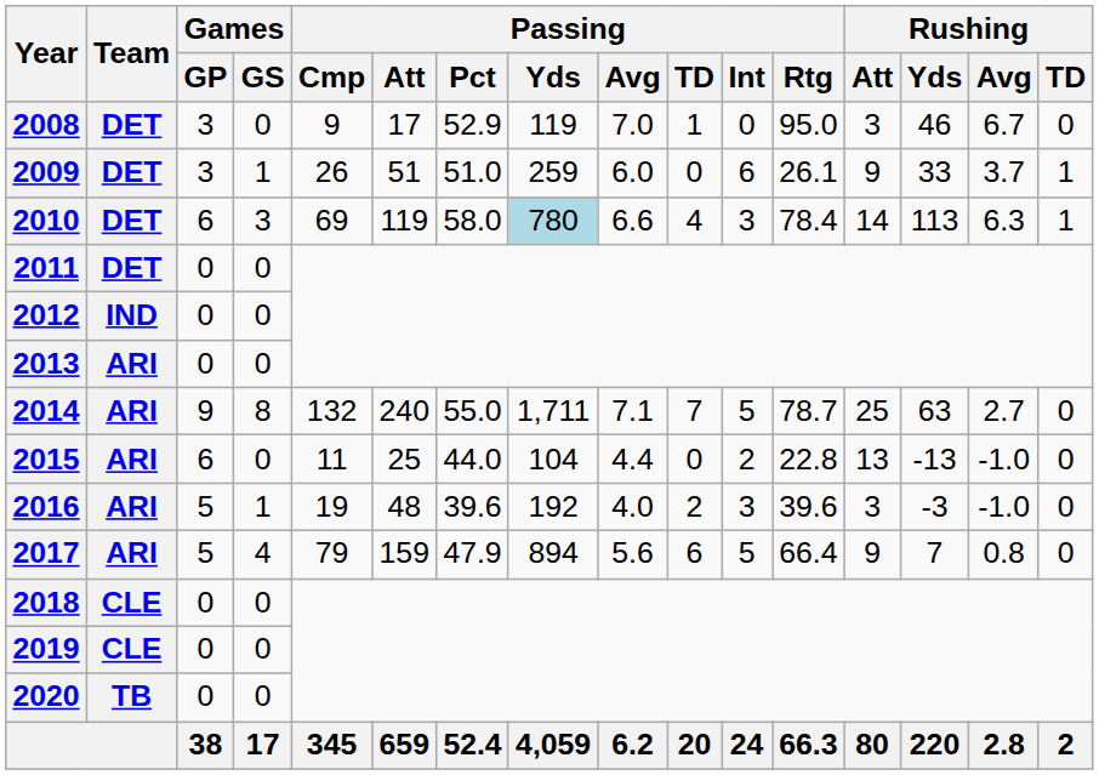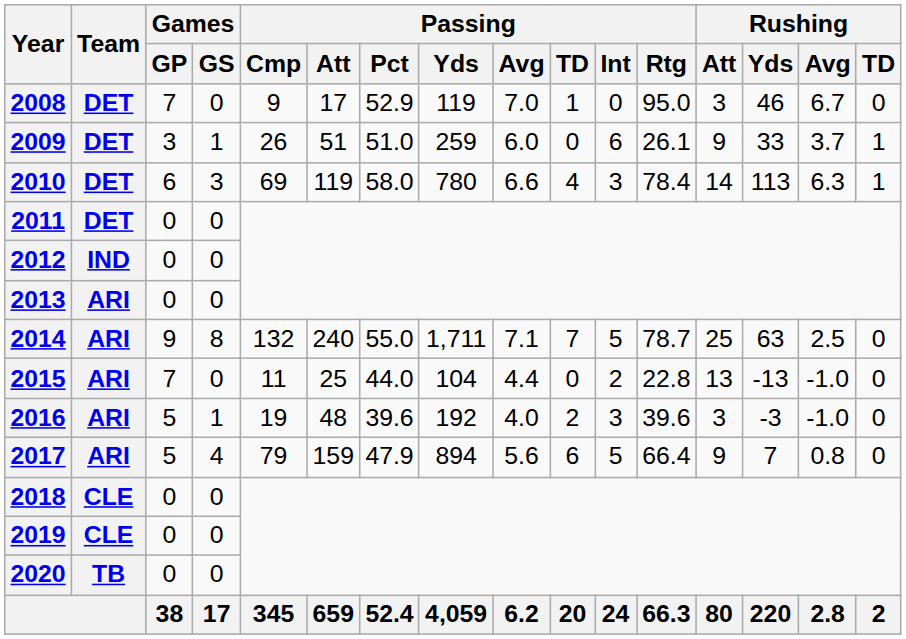2008 | Games / GP: 3 -> 7
2010 | Passing / Yds: lightblue background -> no background
2014 | Rushing / Avg: 2.7 -> 2.5
2015 | Games / GP: 6 -> 7
